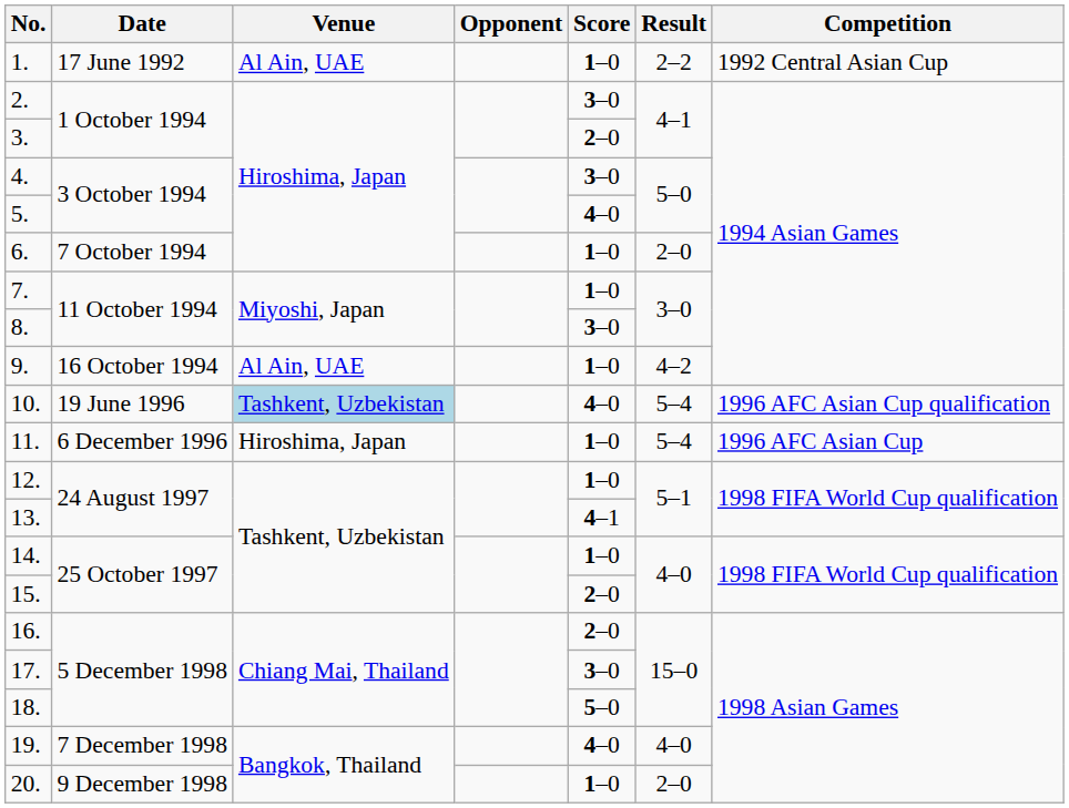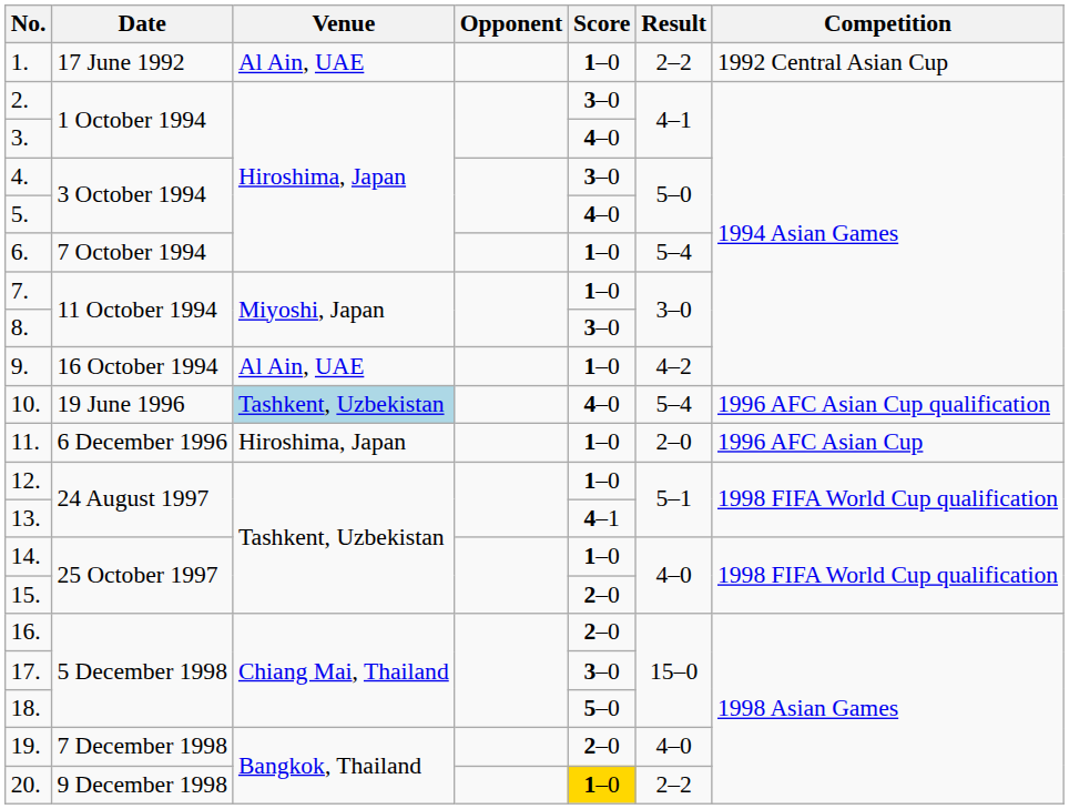3. | Score: 2–0 -> 4–0
6. | Result: 2–0 -> 5–4
11. | Result: 5–4 -> 2–0
19. | Score: 4–0 -> 2–0
20. | Score: no background -> gold background
20. | Result: 2–0 -> 2–2
